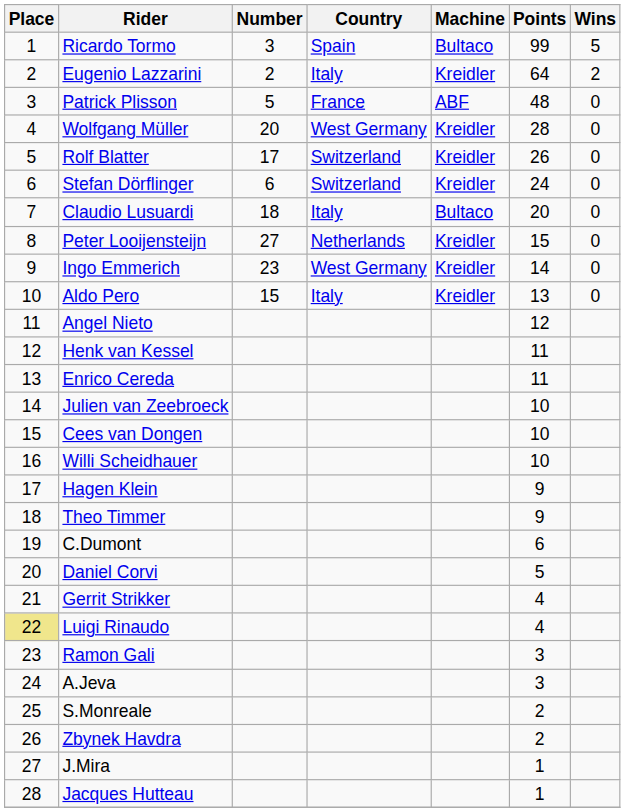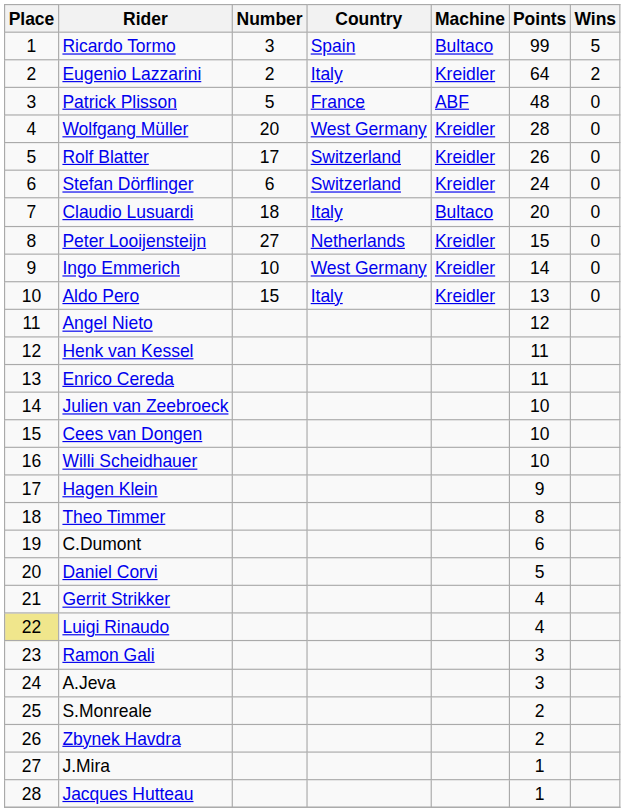Ingo Emmerich | Number: 23 -> 10
Theo Timmer | Points: 9 -> 8
